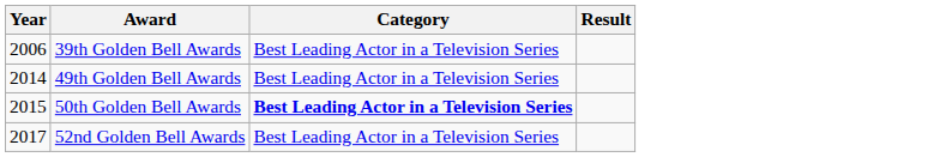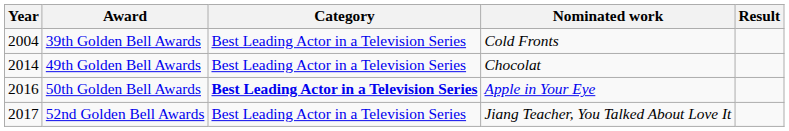+ column: Nominated work | Cold Fronts | Chocolat | Apple in Your Eye | Jiang Teacher, You Talked About Love It
39th Golden Bell Awards | Year: 2006 -> 2004
50th Golden Bell Awards | Year: 2015 -> 2016
